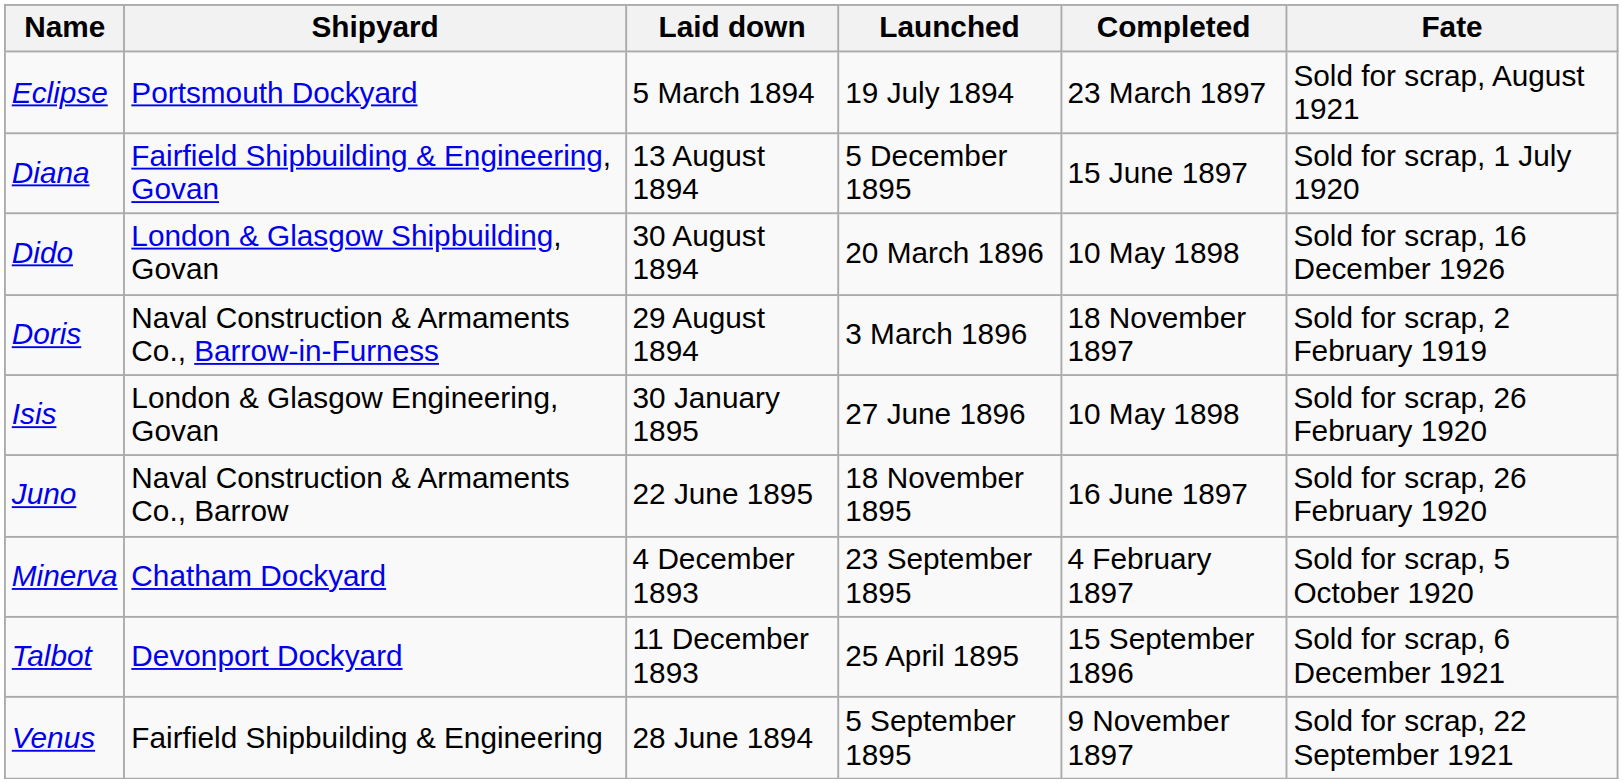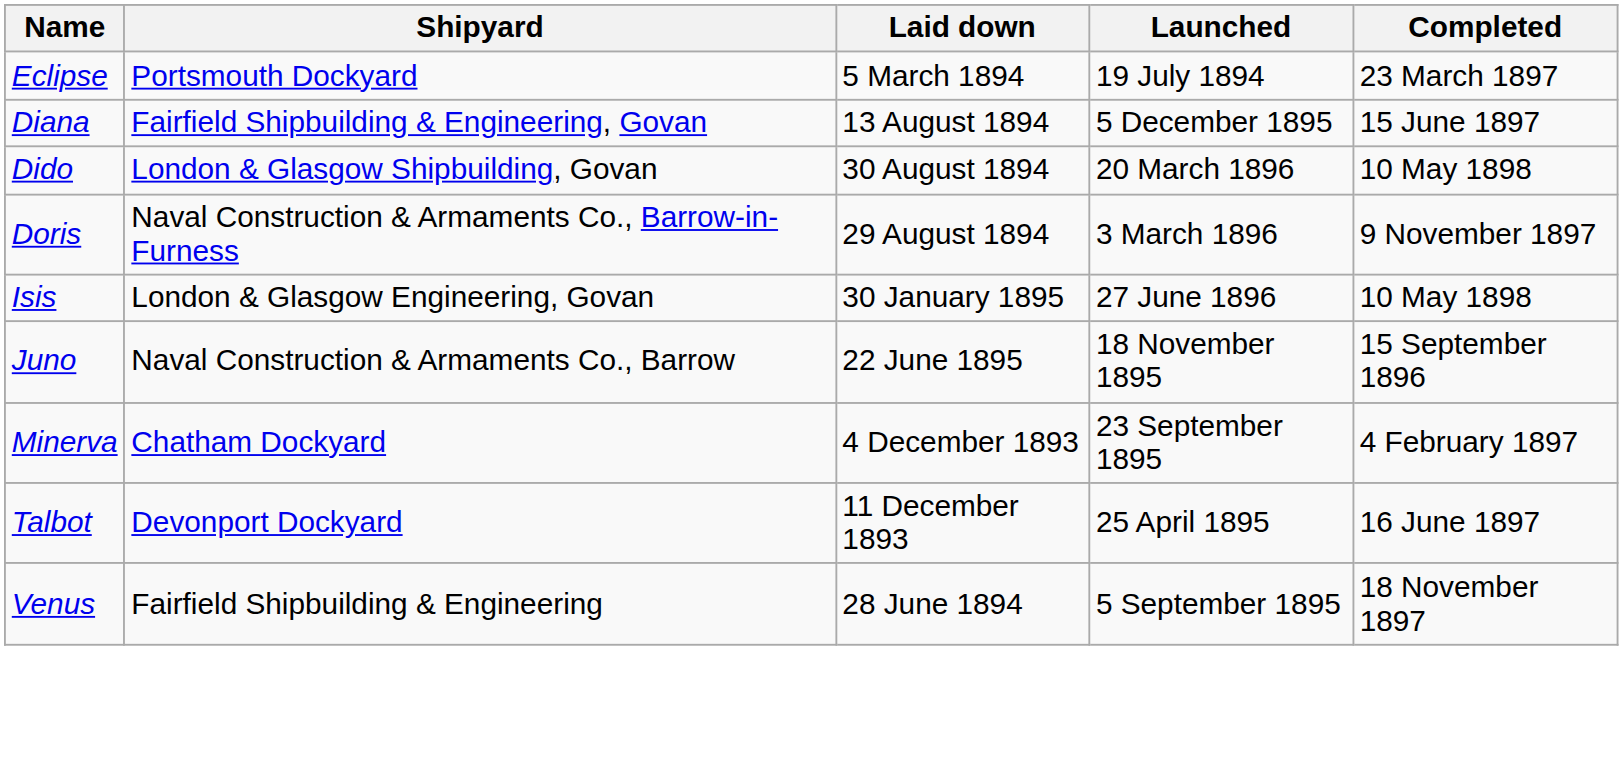- column: Fate | Sold for scrap, August 1921 | Sold for scrap, 1 July 1920 | Sold for scrap, 16 December 1926 | Sold for scrap, 2 February 1919 | Sold for scrap, 26 February 1920 | Sold for scrap, 26 February 1920 | Sold for scrap, 5 October 1920 | Sold for scrap, 6 December 1921 | Sold for scrap, 22 September 1921
Doris | Completed: 18 November 1897 -> 9 November 1897
Juno | Completed: 16 June 1897 -> 15 September 1896
Talbot | Completed: 15 September 1896 -> 16 June 1897
Venus | Completed: 9 November 1897 -> 18 November 1897
